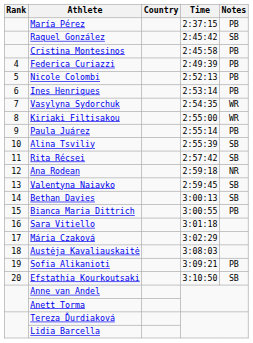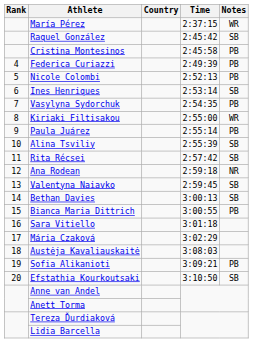María Pérez | Notes: PB -> WR
Ines Henriques | Notes: PB -> SB
Vasylyna Sydorchuk | Notes: WR -> PB
